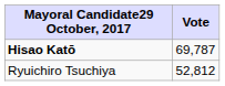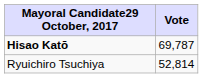Ryuichiro Tsuchiya | Vote: 52,812 -> 52,814
